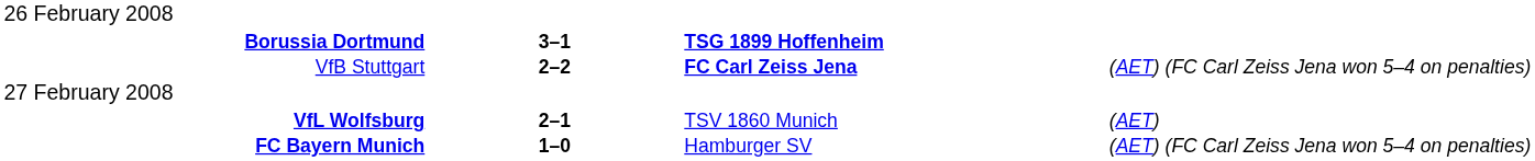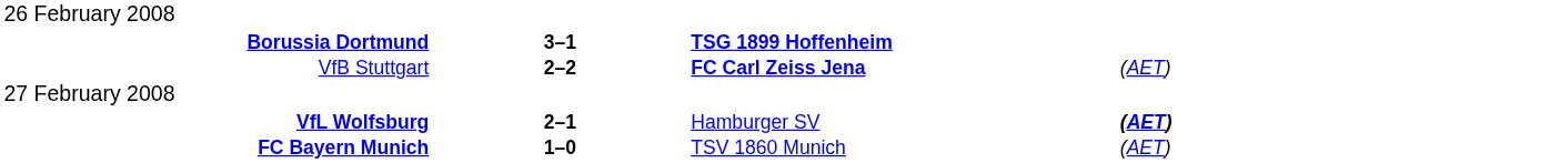VfB Stuttgart | column 4: (AET) (FC Carl Zeiss Jena won 5–4 on penalties) -> (AET)
VfL Wolfsburg | column 3: TSV 1860 Munich -> Hamburger SV
VfL Wolfsburg | column 4: normal -> bold
FC Bayern Munich | column 3: Hamburger SV -> TSV 1860 Munich
FC Bayern Munich | column 4: (AET) (FC Carl Zeiss Jena won 5–4 on penalties) -> (AET)
